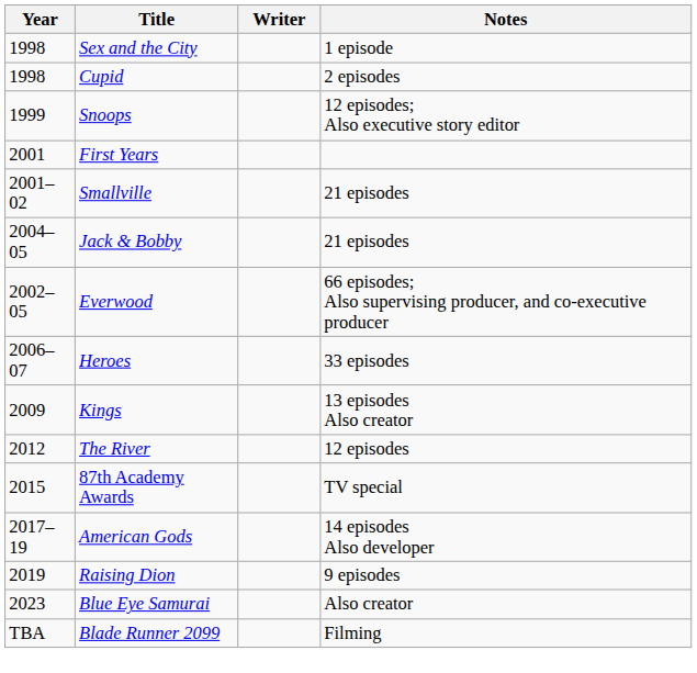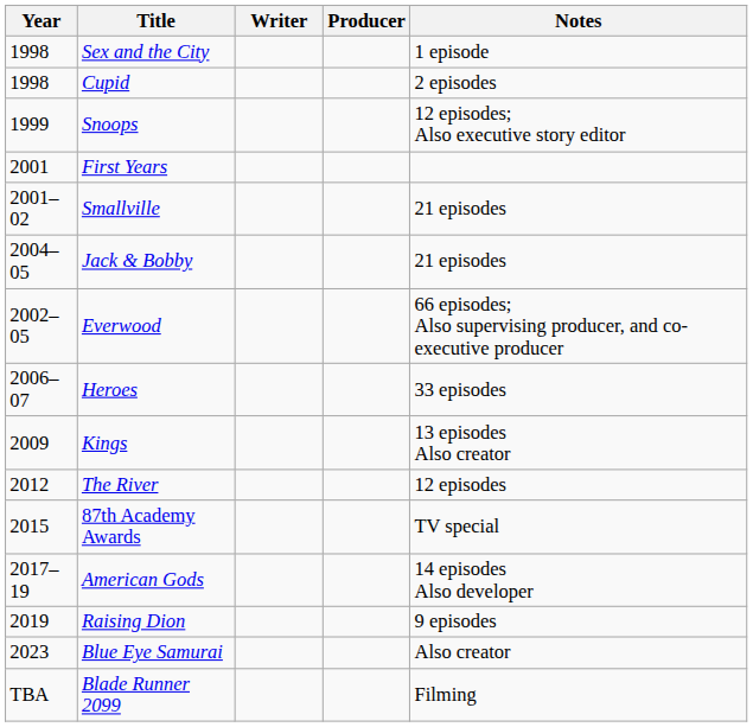+ column: Producer
